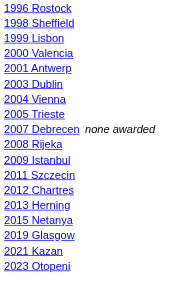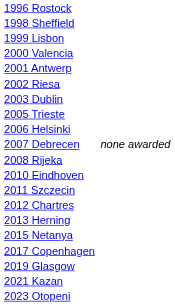+ row: 2002 Riesa
- row: 2004 Vienna
+ row: 2006 Helsinki
- row: 2009 Istanbul
+ row: 2010 Eindhoven
+ row: 2017 Copenhagen
